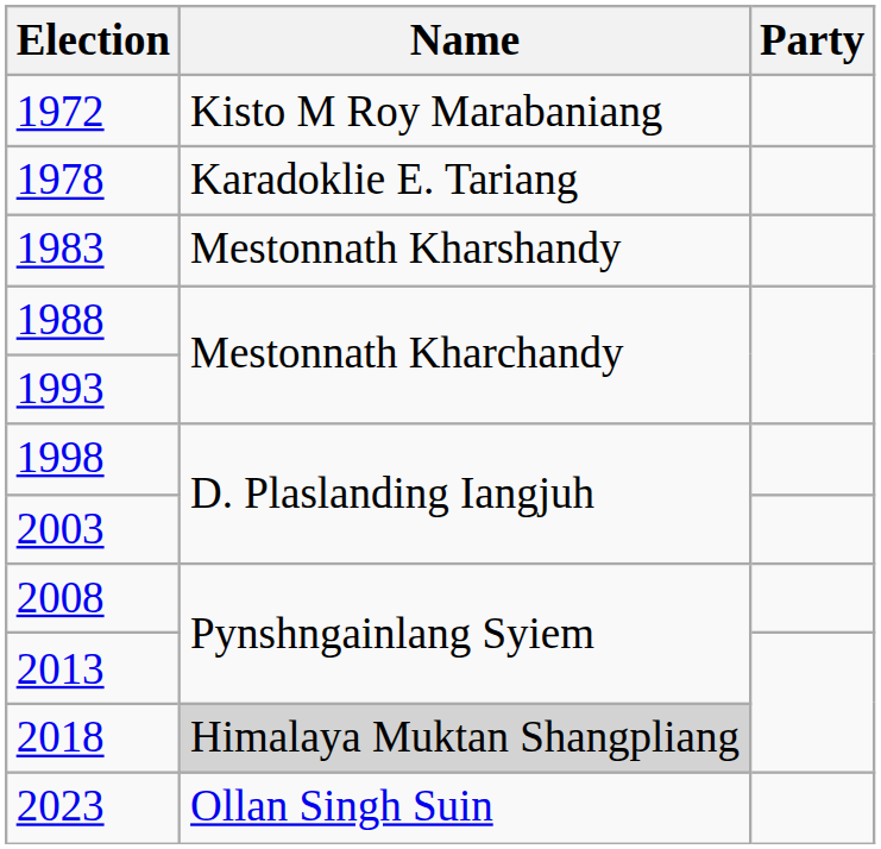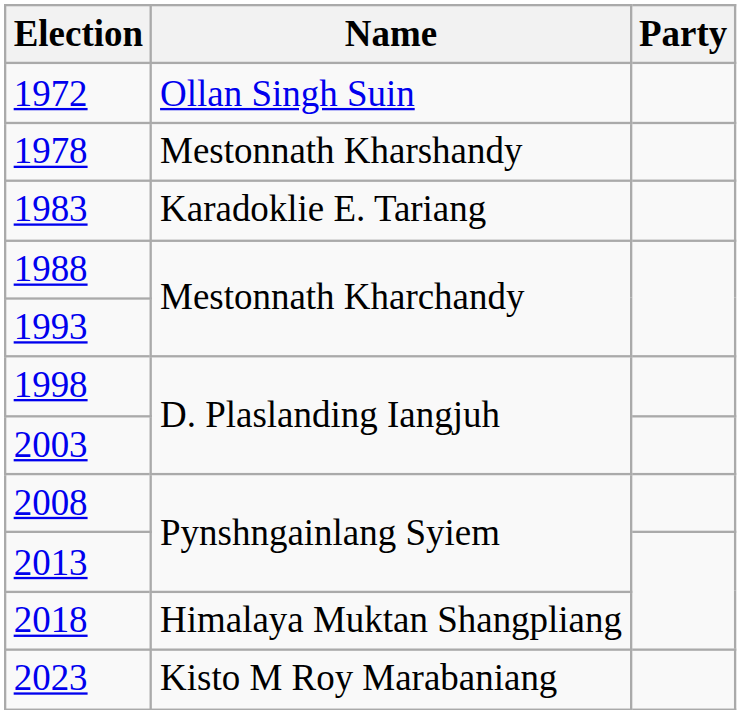1972 | Name: Kisto M Roy Marabaniang -> Ollan Singh Suin
1978 | Name: Karadoklie E. Tariang -> Mestonnath Kharshandy
1983 | Name: Mestonnath Kharshandy -> Karadoklie E. Tariang
2018 | Name: lightgrey background -> no background
2023 | Name: Ollan Singh Suin -> Kisto M Roy Marabaniang
